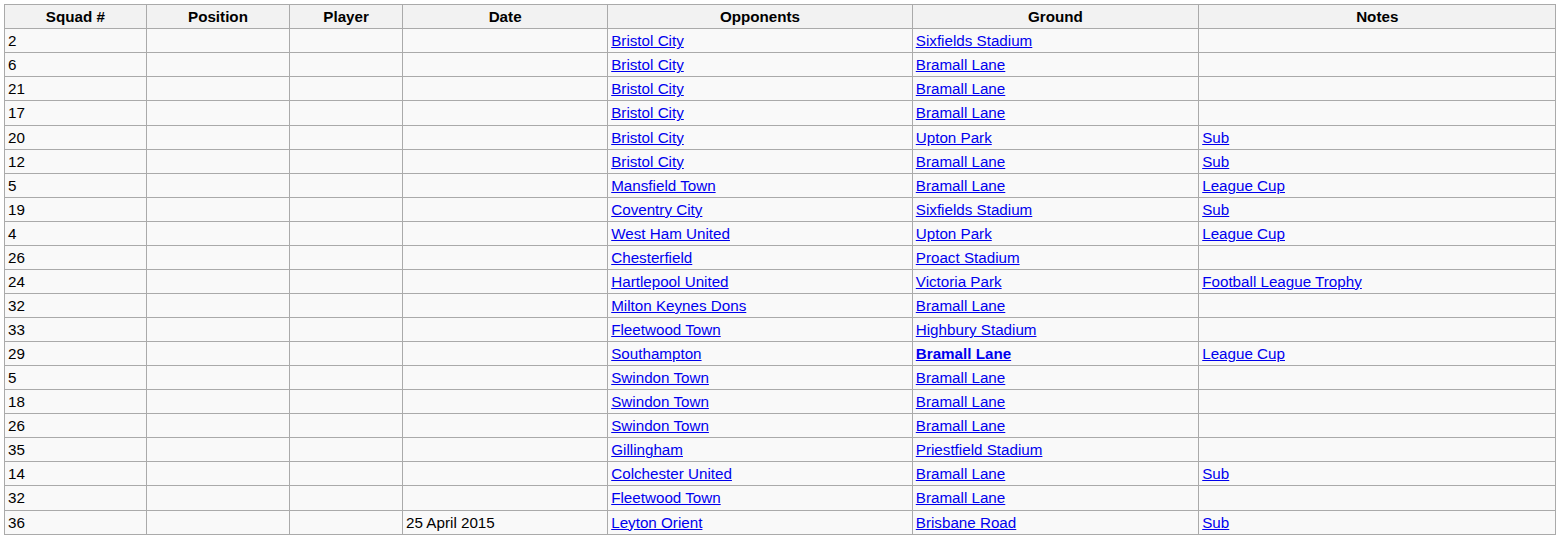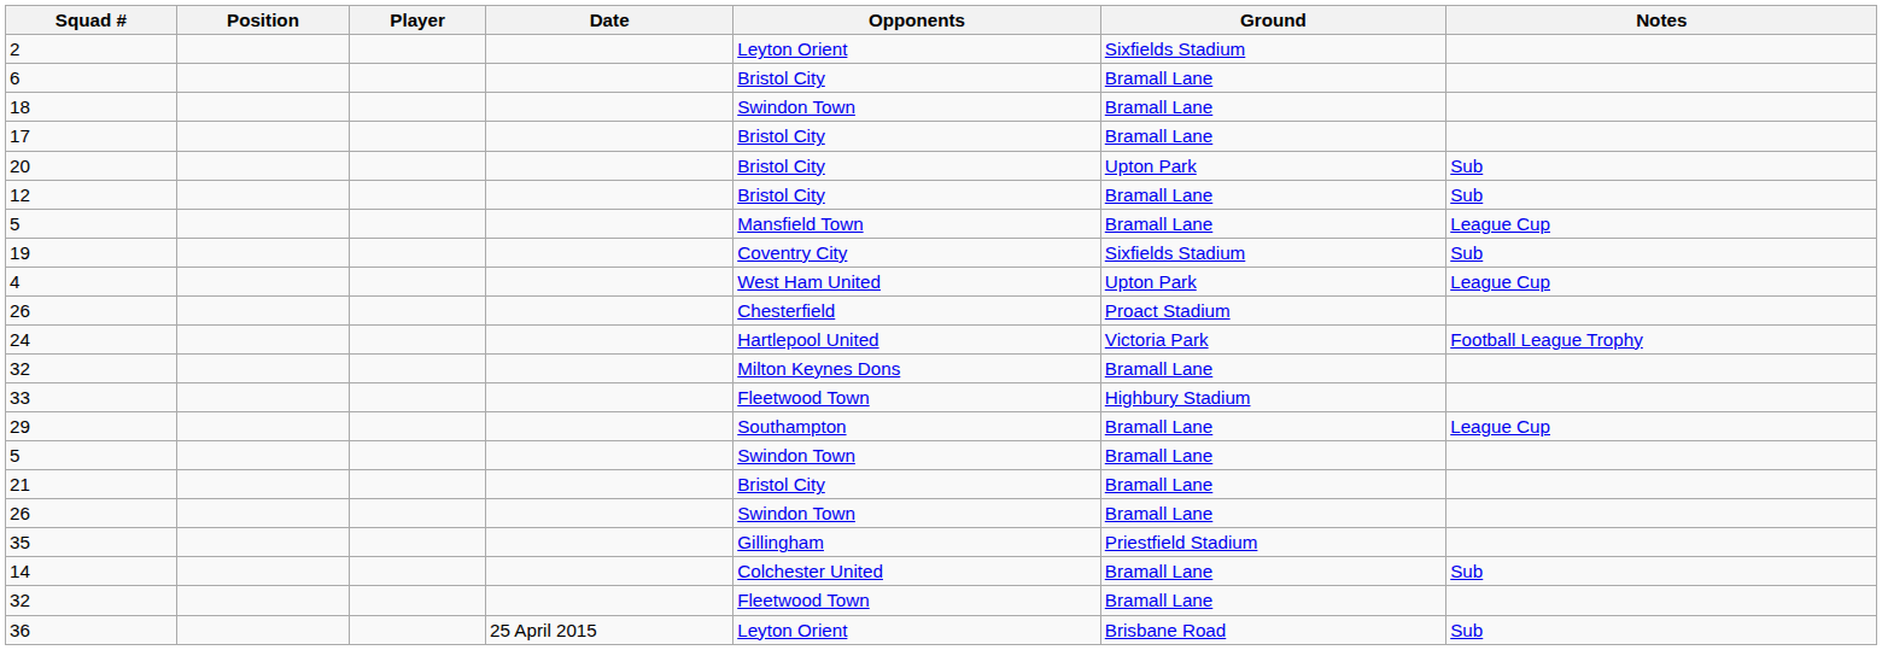2 | Opponents: Bristol City -> Leyton Orient
rows swapped: 21 <-> 18
29 | Ground: bold -> normal
